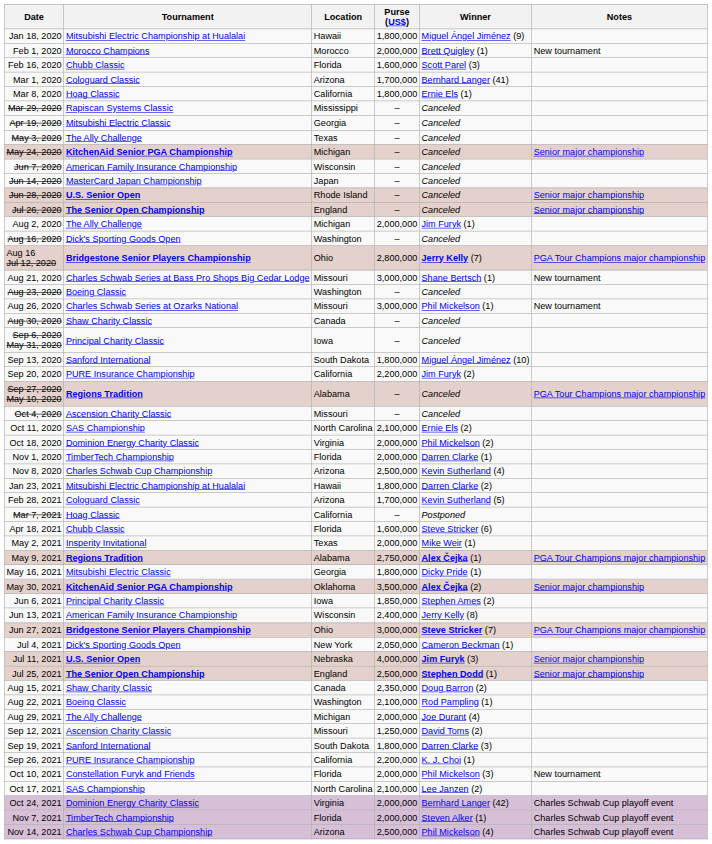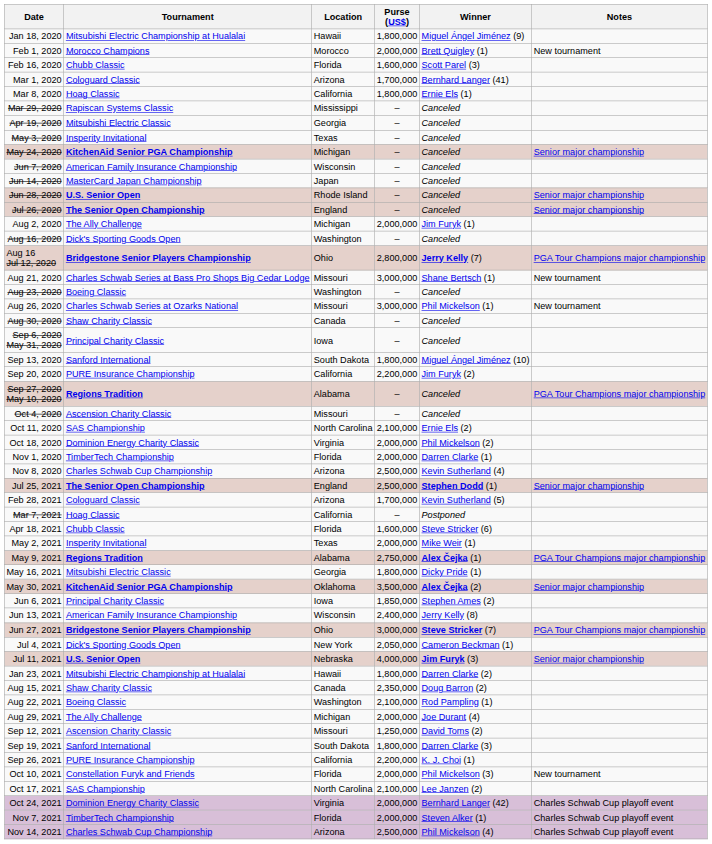May 3, 2020 | Tournament: The Ally Challenge -> Insperity Invitational
rows swapped: Jan 23, 2021 <-> Jul 25, 2021
